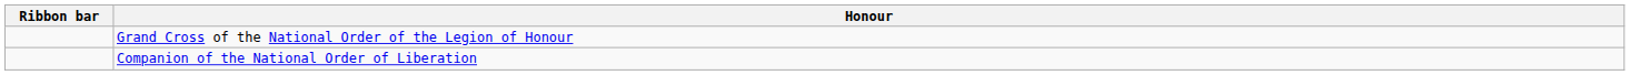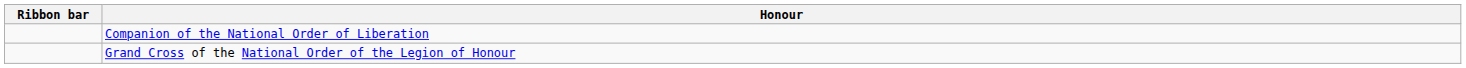rows swapped: Grand Cross of the National Order of the Legion of Honour <-> Companion of the National Order of Liberation
